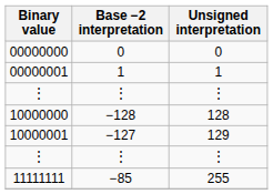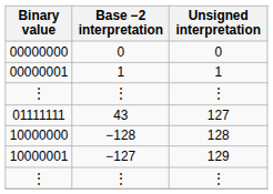+ row: 01111111 | 43 | 127
- row: 11111111 | −85 | 255
